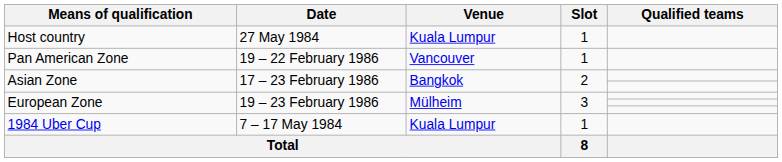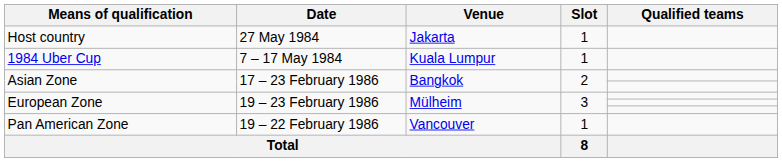Host country | Venue: Kuala Lumpur -> Jakarta
rows swapped: 1984 Uber Cup <-> Pan American Zone
